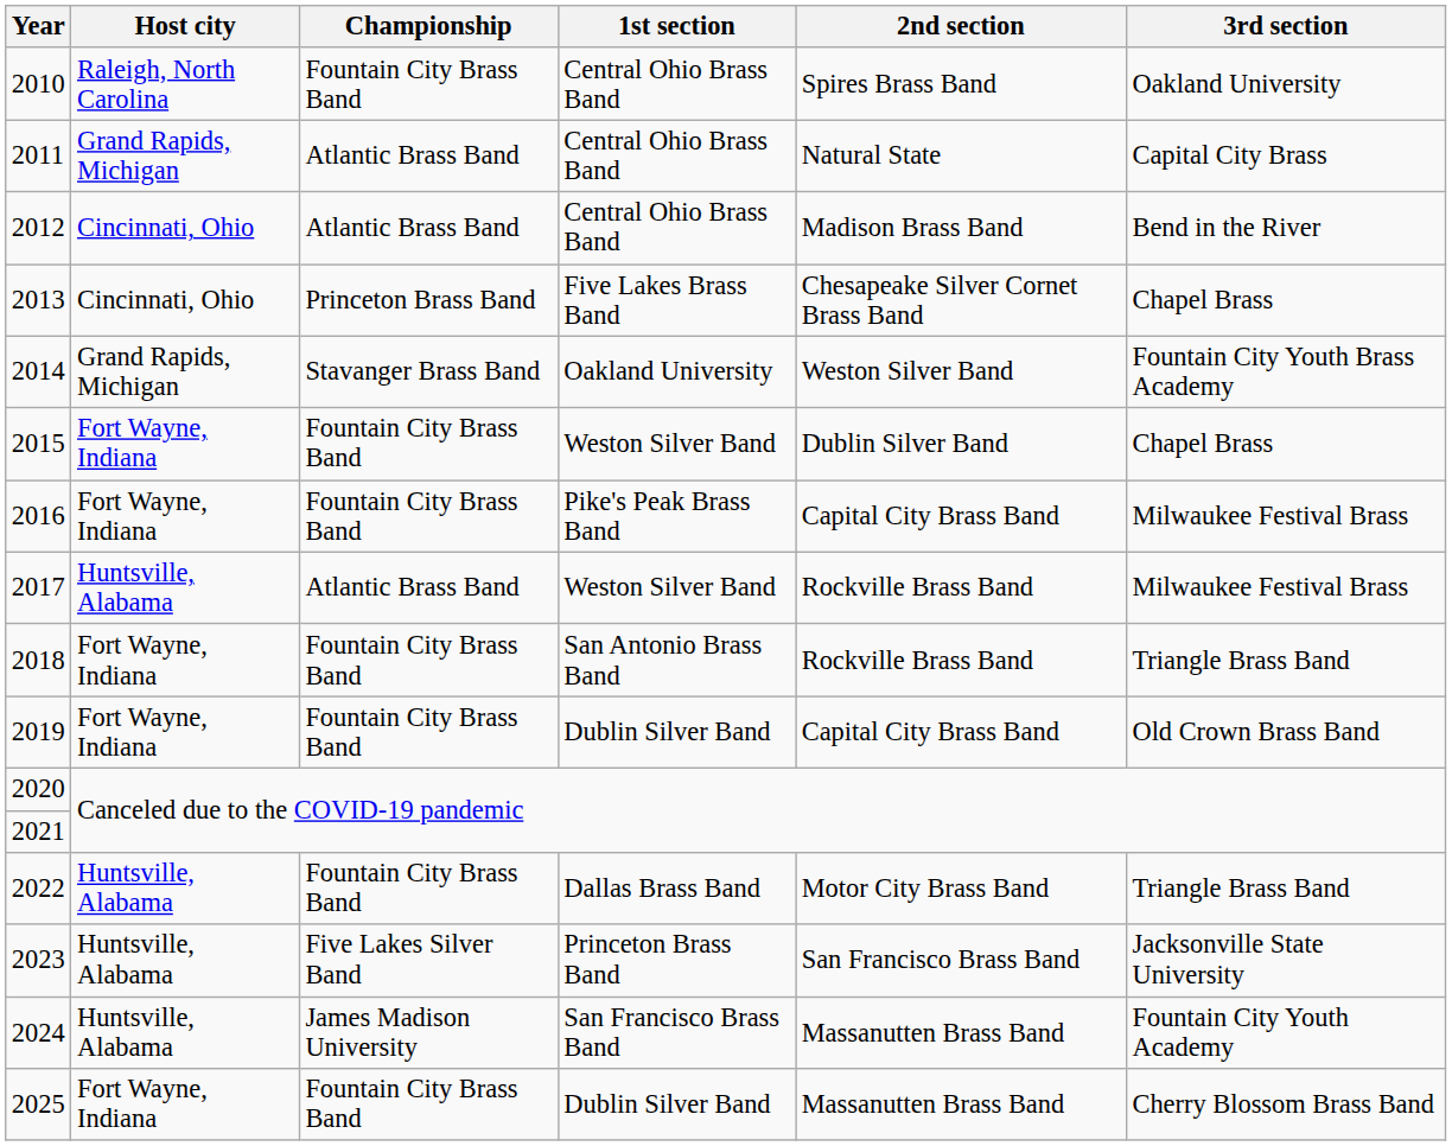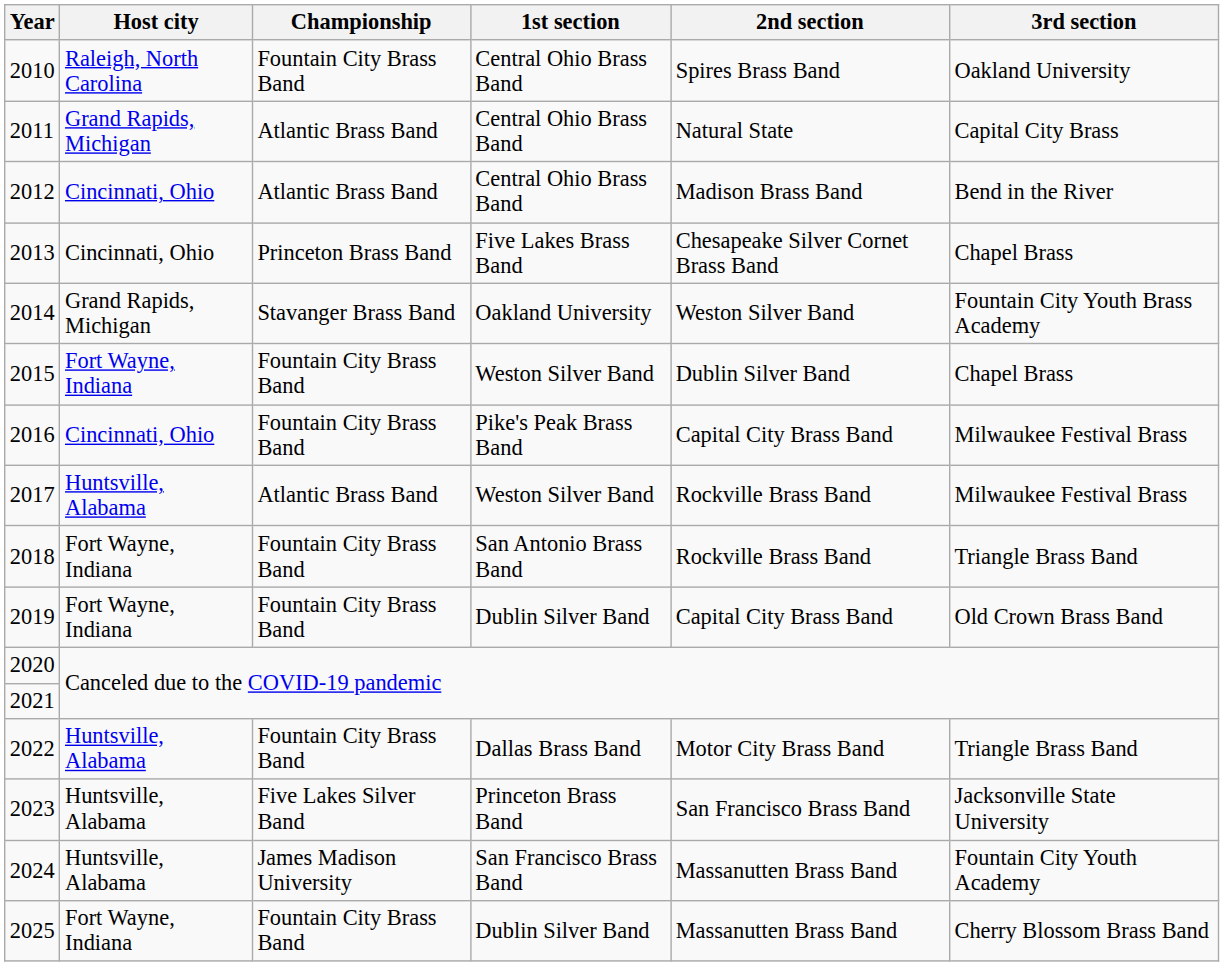2016 | Host city: Fort Wayne, Indiana -> Cincinnati, Ohio
